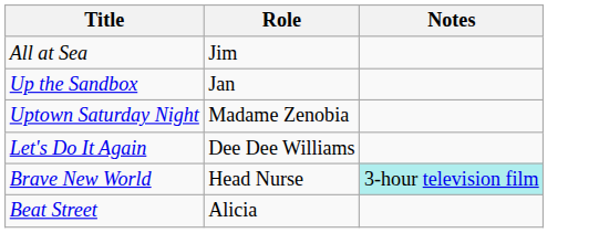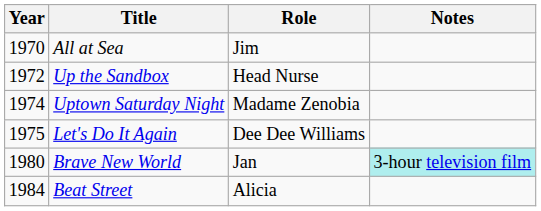+ column: Year | 1970 | 1972 | 1974 | 1975 | 1980 | 1984
Up the Sandbox | Role: Jan -> Head Nurse
Brave New World | Role: Head Nurse -> Jan
